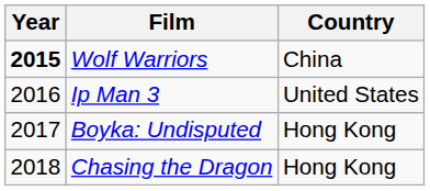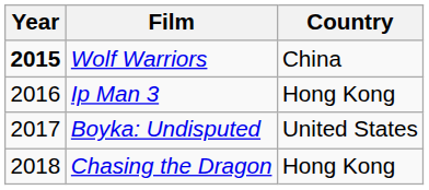Ip Man 3 | Country: United States -> Hong Kong
Boyka: Undisputed | Country: Hong Kong -> United States
